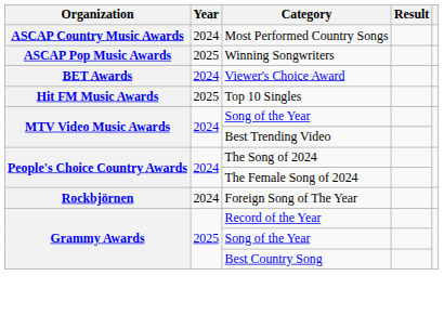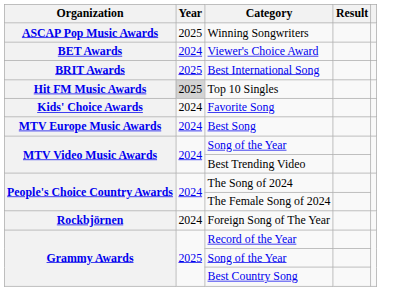- row: ASCAP Country Music Awards | 2024 | Most Performed Country Songs
+ row: BRIT Awards | 2025 | Best International Song
Top 10 Singles | Year: no background -> lightgrey background
+ row: Kids' Choice Awards | 2024 | Favorite Song
+ row: MTV Europe Music Awards | 2024 | Best Song
